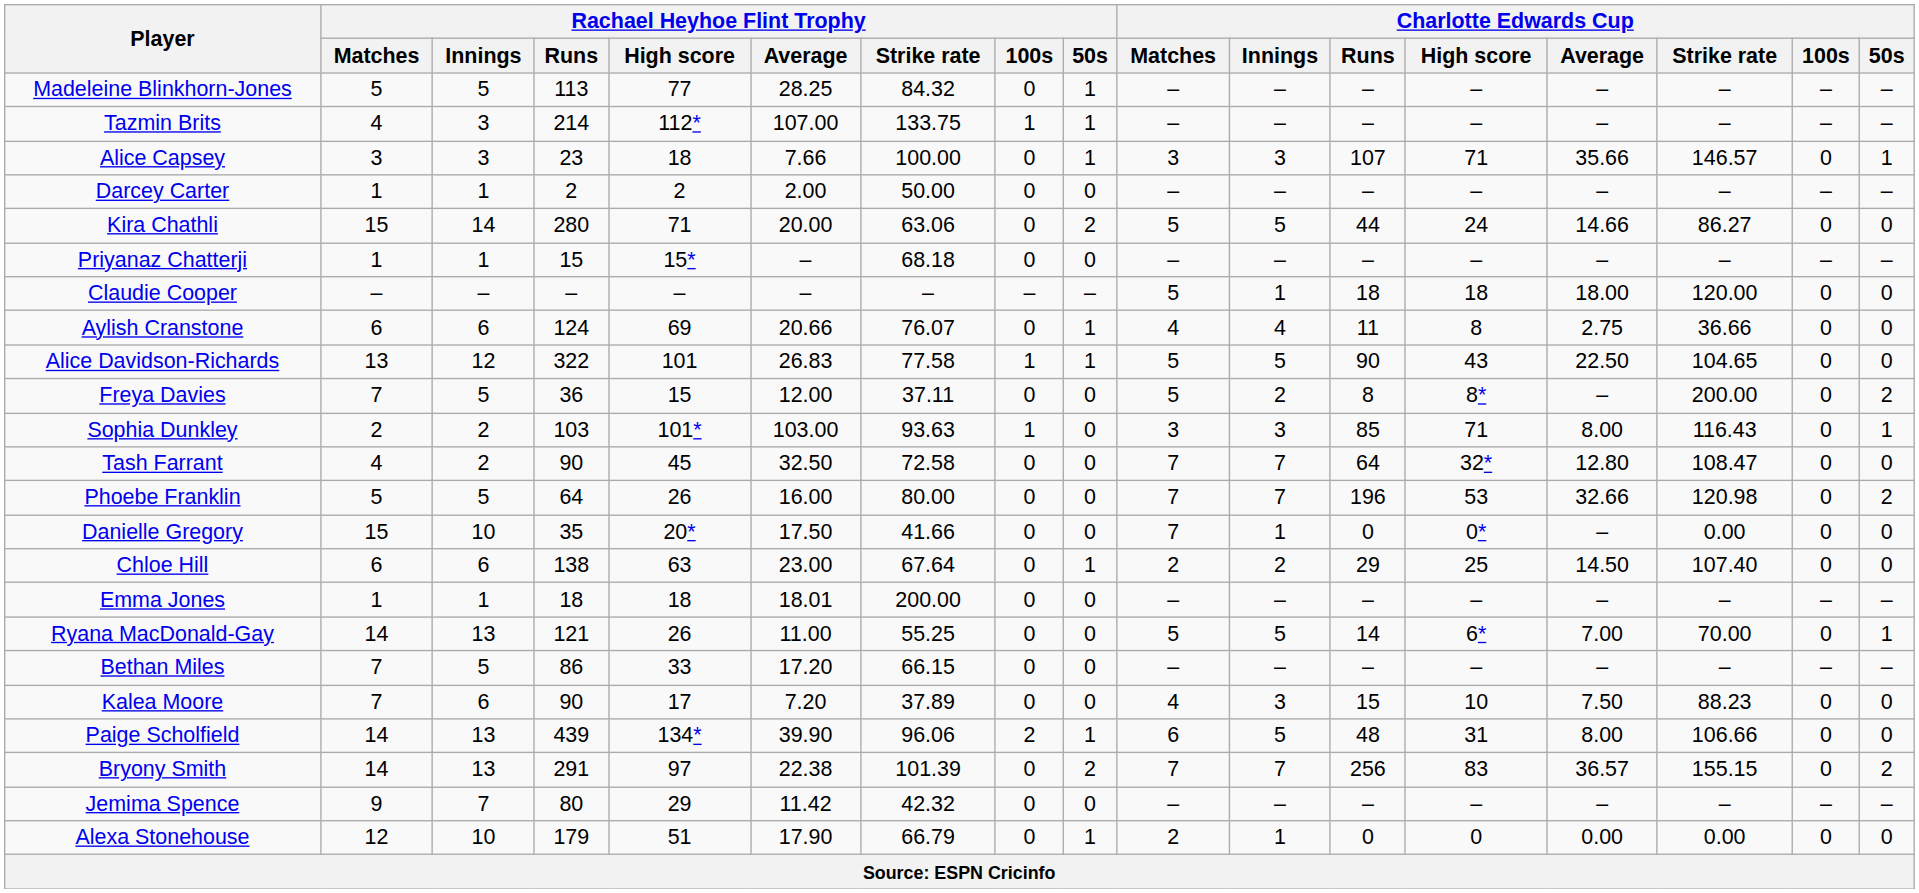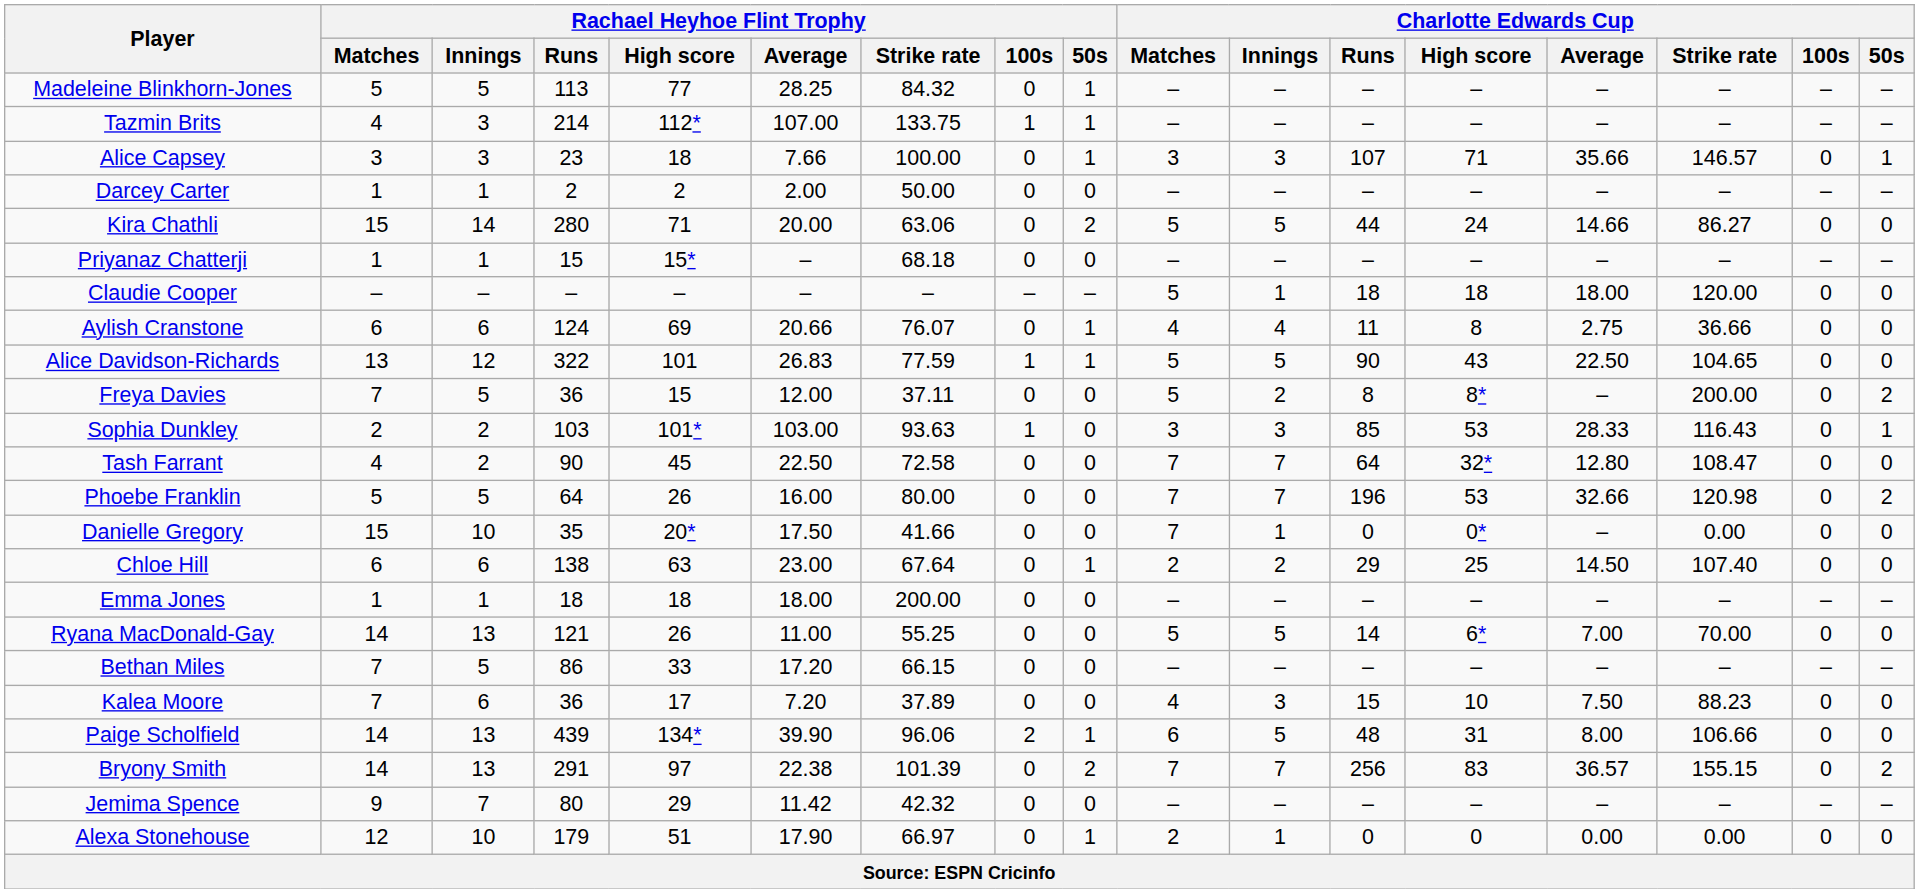Alice Davidson-Richards | Rachael Heyhoe Flint Trophy / Strike rate: 77.58 -> 77.59
Sophia Dunkley | Charlotte Edwards Cup / High score: 71 -> 53
Sophia Dunkley | Charlotte Edwards Cup / Average: 8.00 -> 28.33
Tash Farrant | Rachael Heyhoe Flint Trophy / Average: 32.50 -> 22.50
Emma Jones | Rachael Heyhoe Flint Trophy / Average: 18.01 -> 18.00
Ryana MacDonald-Gay | Charlotte Edwards Cup / 50s: 1 -> 0
Kalea Moore | Rachael Heyhoe Flint Trophy / Runs: 90 -> 36
Alexa Stonehouse | Rachael Heyhoe Flint Trophy / Strike rate: 66.79 -> 66.97
